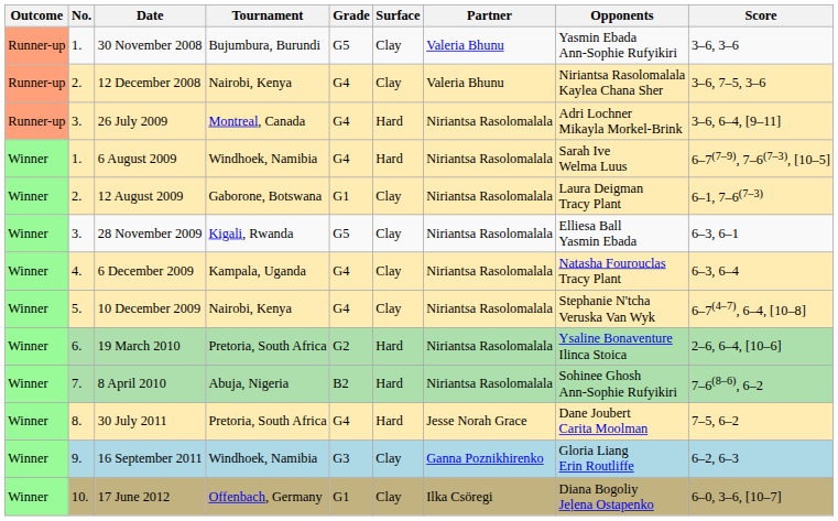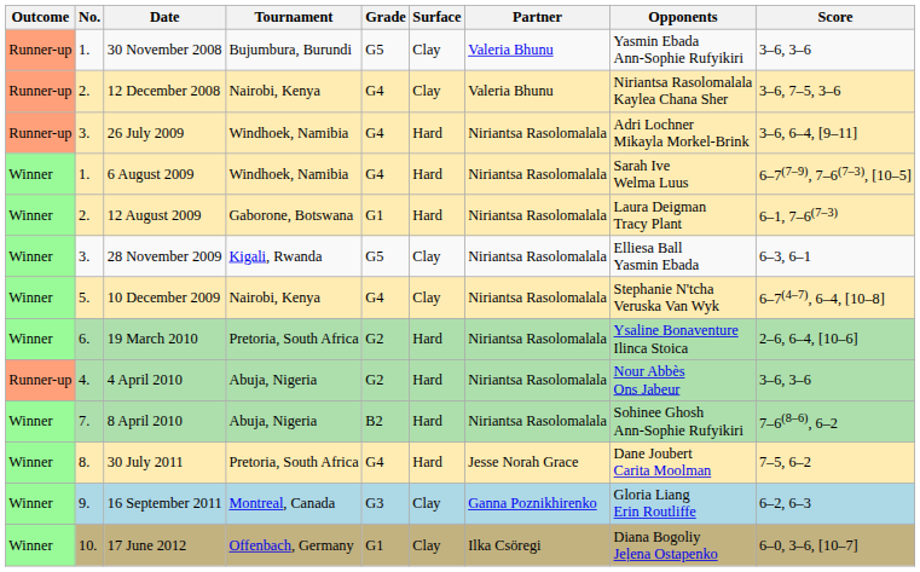26 July 2009 | Tournament: Montreal, Canada -> Windhoek, Namibia
12 August 2009 | Surface: Clay -> Hard
- row: Winner | 4. | 6 December 2009 | Kampala, Uganda | G4 | Clay | Niriantsa Rasolomalala | Natasha Fourouclas Tracy Plant | 6–3, 6–4
+ row: Runner-up | 4. | 4 April 2010 | Abuja, Nigeria | G2 | Hard | Niriantsa Rasolomalala | Nour Abbès Ons Jabeur | 3–6, 3–6
16 September 2011 | Tournament: Windhoek, Namibia -> Montreal, Canada
